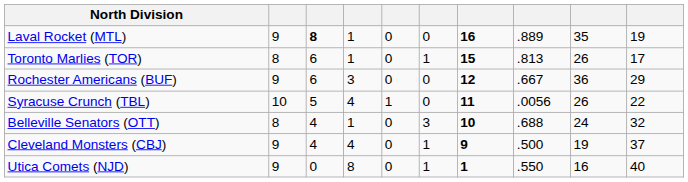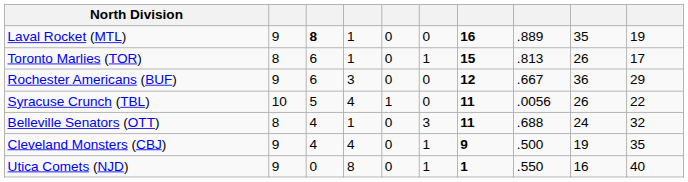Belleville Senators (OTT) | column 7: 10 -> 11
Cleveland Monsters (CBJ) | column 10: 37 -> 35
